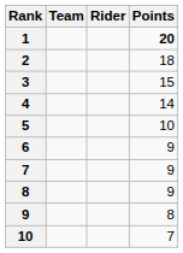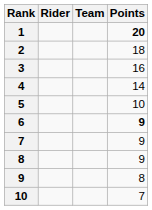columns swapped: Rider <-> Team
3 | Points: 15 -> 16
6 | Points: normal -> bold
